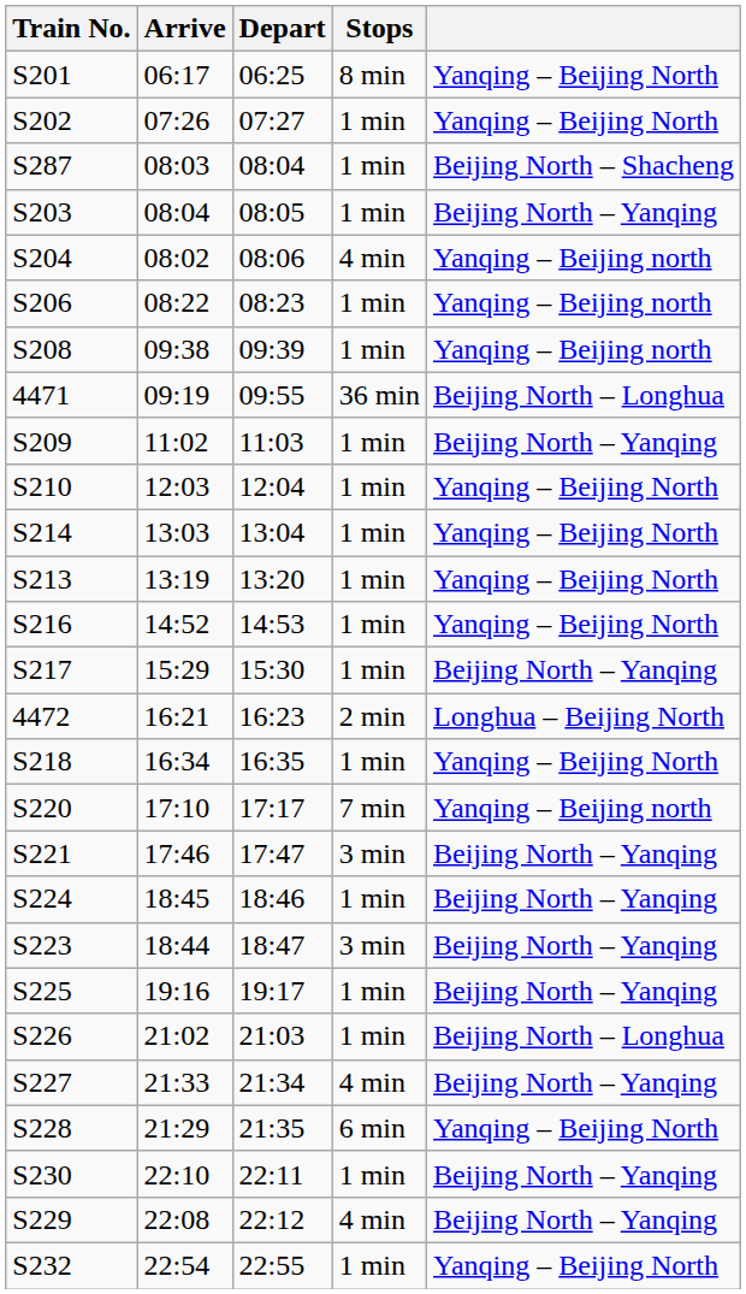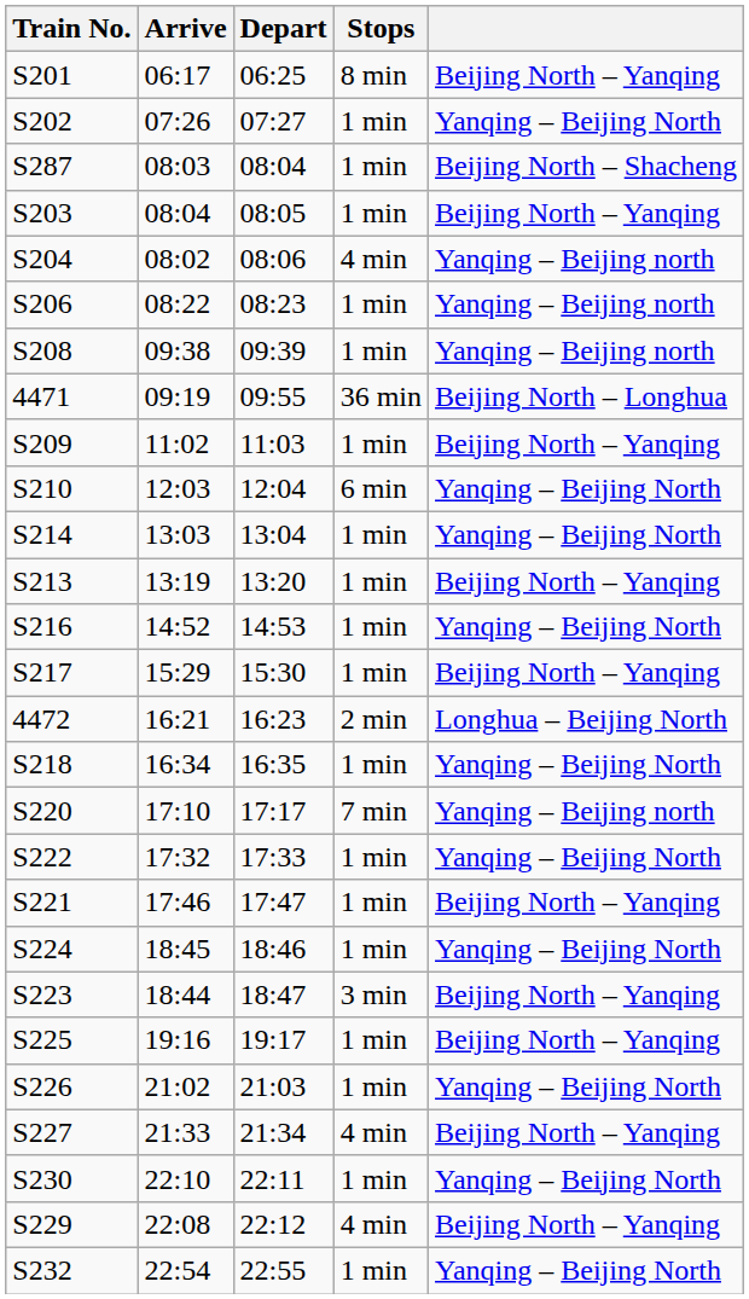S201 | column 5: Yanqing – Beijing North -> Beijing North – Yanqing
S210 | Stops: 1 min -> 6 min
S213 | column 5: Yanqing – Beijing North -> Beijing North – Yanqing
+ row: S222 | 17:32 | 17:33 | 1 min | Yanqing – Beijing North
S221 | Stops: 3 min -> 1 min
S224 | column 5: Beijing North – Yanqing -> Yanqing – Beijing North
S226 | column 5: Beijing North – Longhua -> Yanqing – Beijing North
- row: S228 | 21:29 | 21:35 | 6 min | Yanqing – Beijing North
S230 | column 5: Beijing North – Yanqing -> Yanqing – Beijing North
